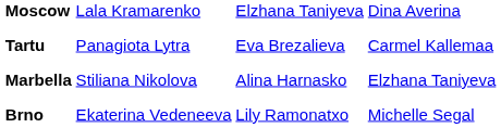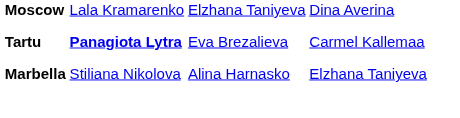Tartu | column 2: normal -> bold
- row: Brno | Ekaterina Vedeneeva | Lily Ramonatxo | Michelle Segal
